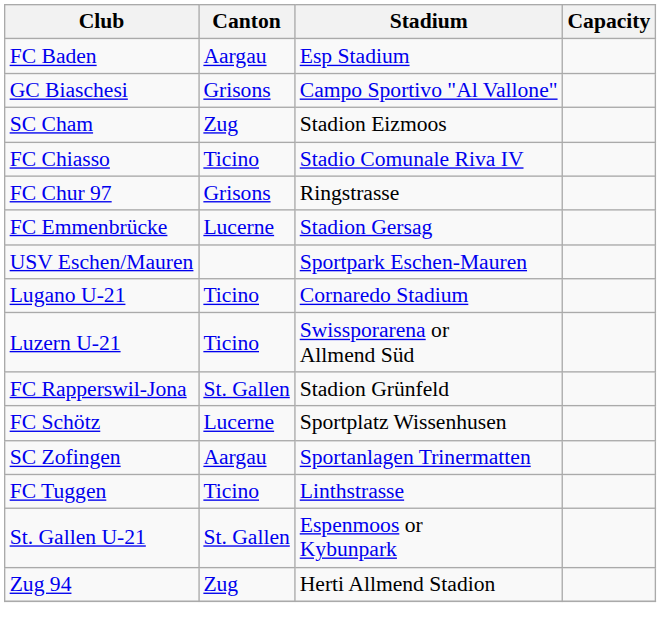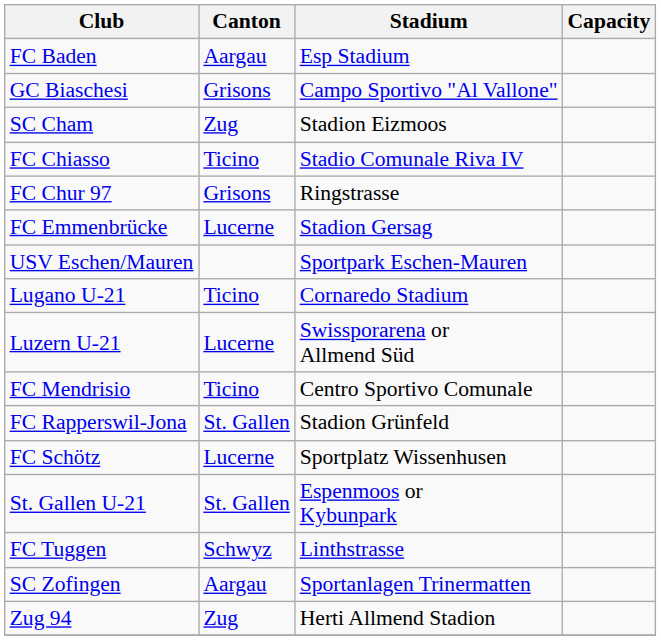Luzern U-21 | Canton: Ticino -> Lucerne
+ row: FC Mendrisio | Ticino | Centro Sportivo Comunale
rows swapped: St. Gallen U-21 <-> SC Zofingen
FC Tuggen | Canton: Ticino -> Schwyz
